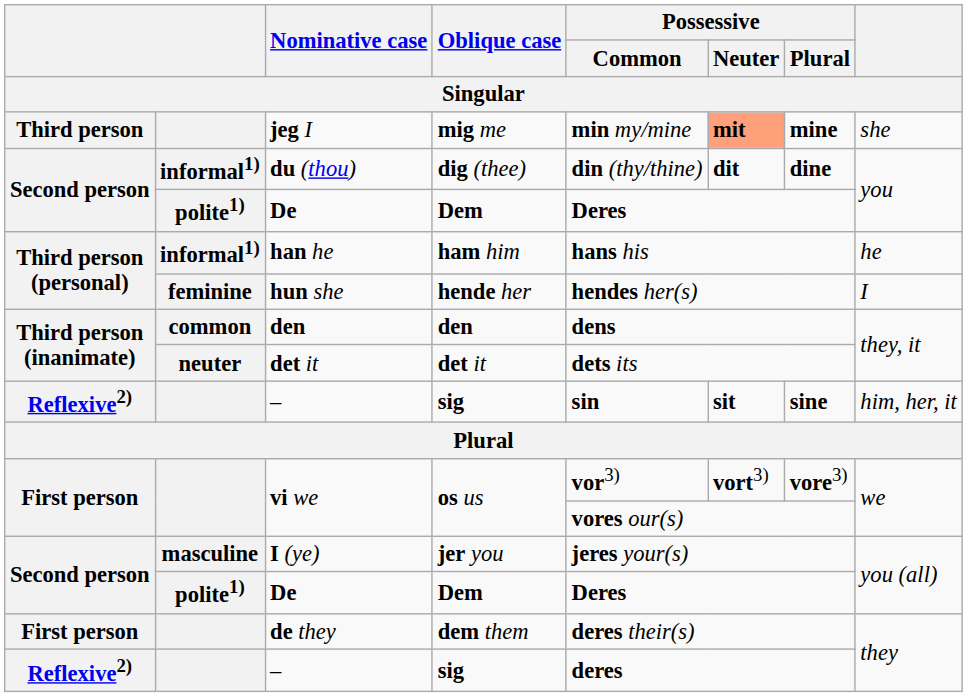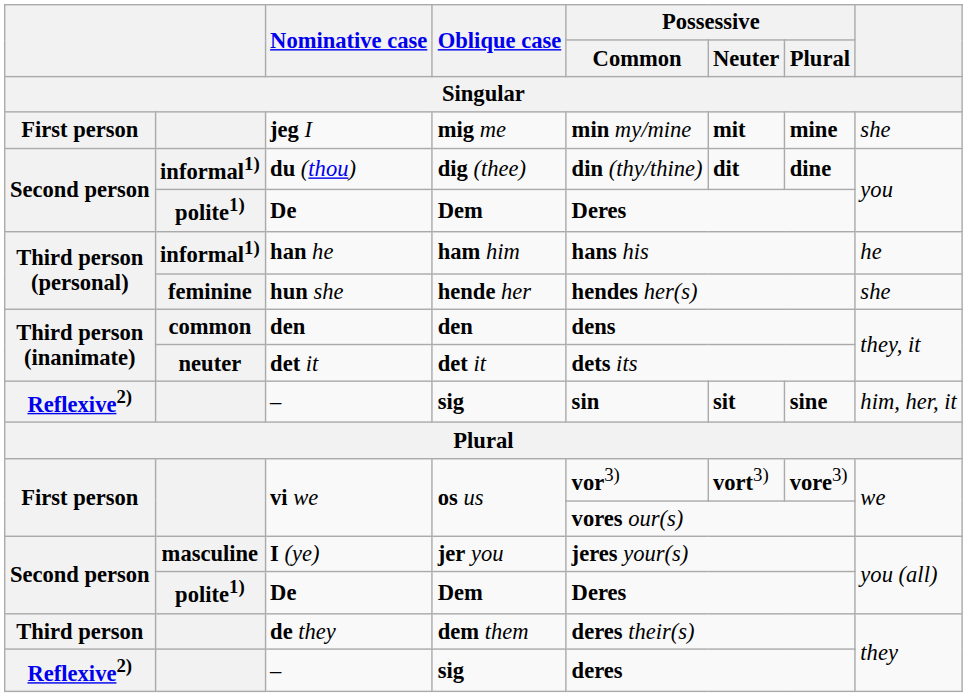jeg I | column 1: Third person -> First person
jeg I | Possessive / Neuter: lightsalmon background -> no background
hun she | column 8: I -> she
de they | column 1: First person -> Third person
